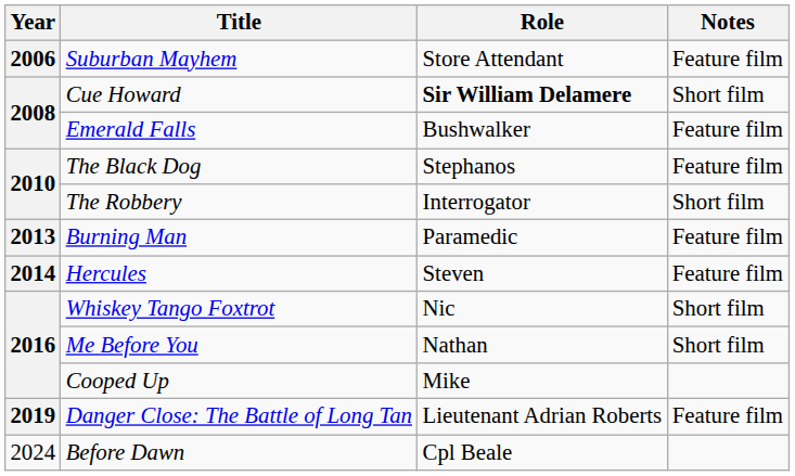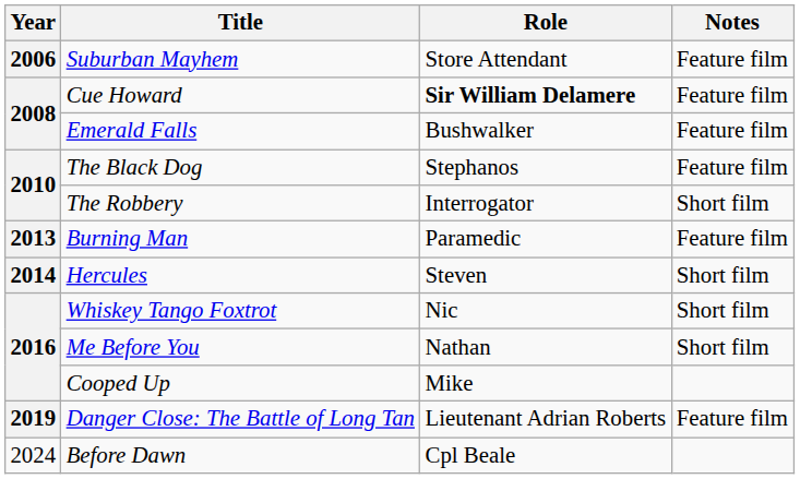Cue Howard | Notes: Short film -> Feature film
Hercules | Notes: Feature film -> Short film
